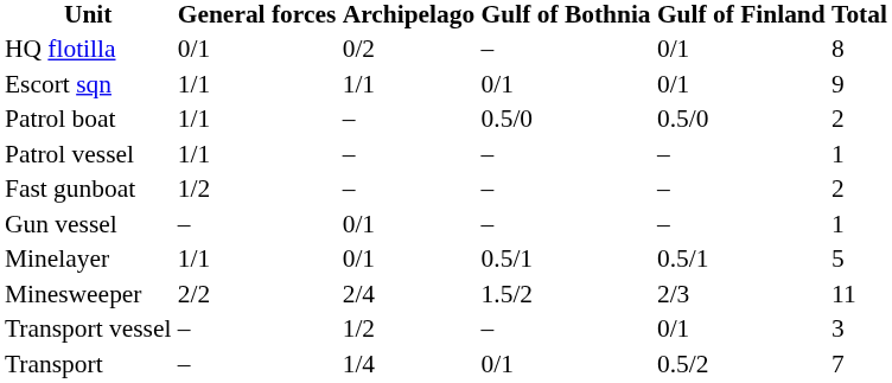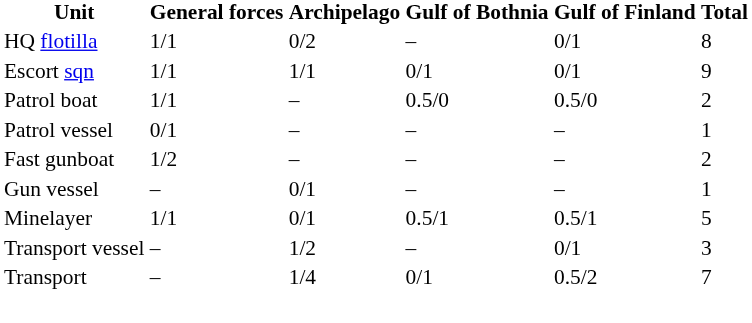HQ flotilla | General forces: 0/1 -> 1/1
Patrol vessel | General forces: 1/1 -> 0/1
- row: Minesweeper | 2/2 | 2/4 | 1.5/2 | 2/3 | 11
